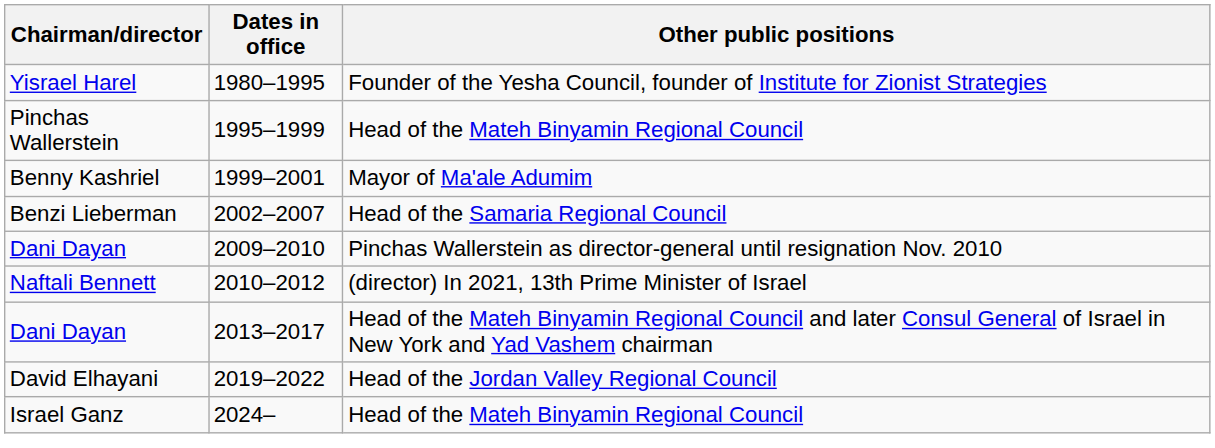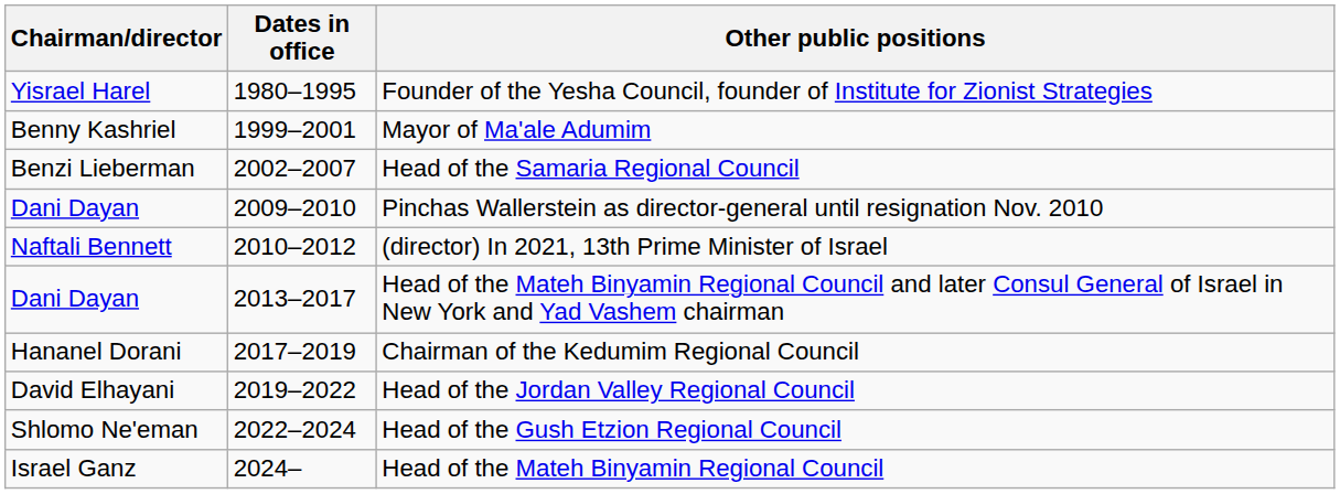- row: Pinchas Wallerstein | 1995–1999 | Head of the Mateh Binyamin Regional Council
+ row: Hananel Dorani | 2017–2019 | Chairman of the Kedumim Regional Council
+ row: Shlomo Ne'eman | 2022–2024 | Head of the Gush Etzion Regional Council
